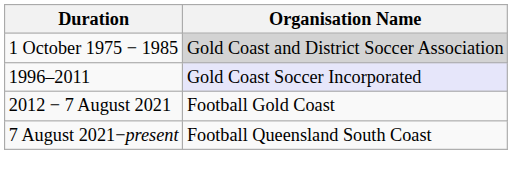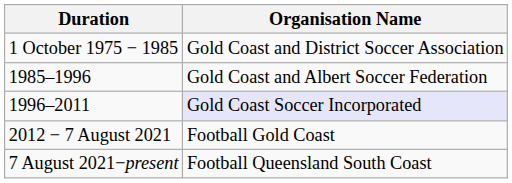1 October 1975 − 1985 | Organisation Name: lightgrey background -> no background
+ row: 1985–1996 | Gold Coast and Albert Soccer Federation
